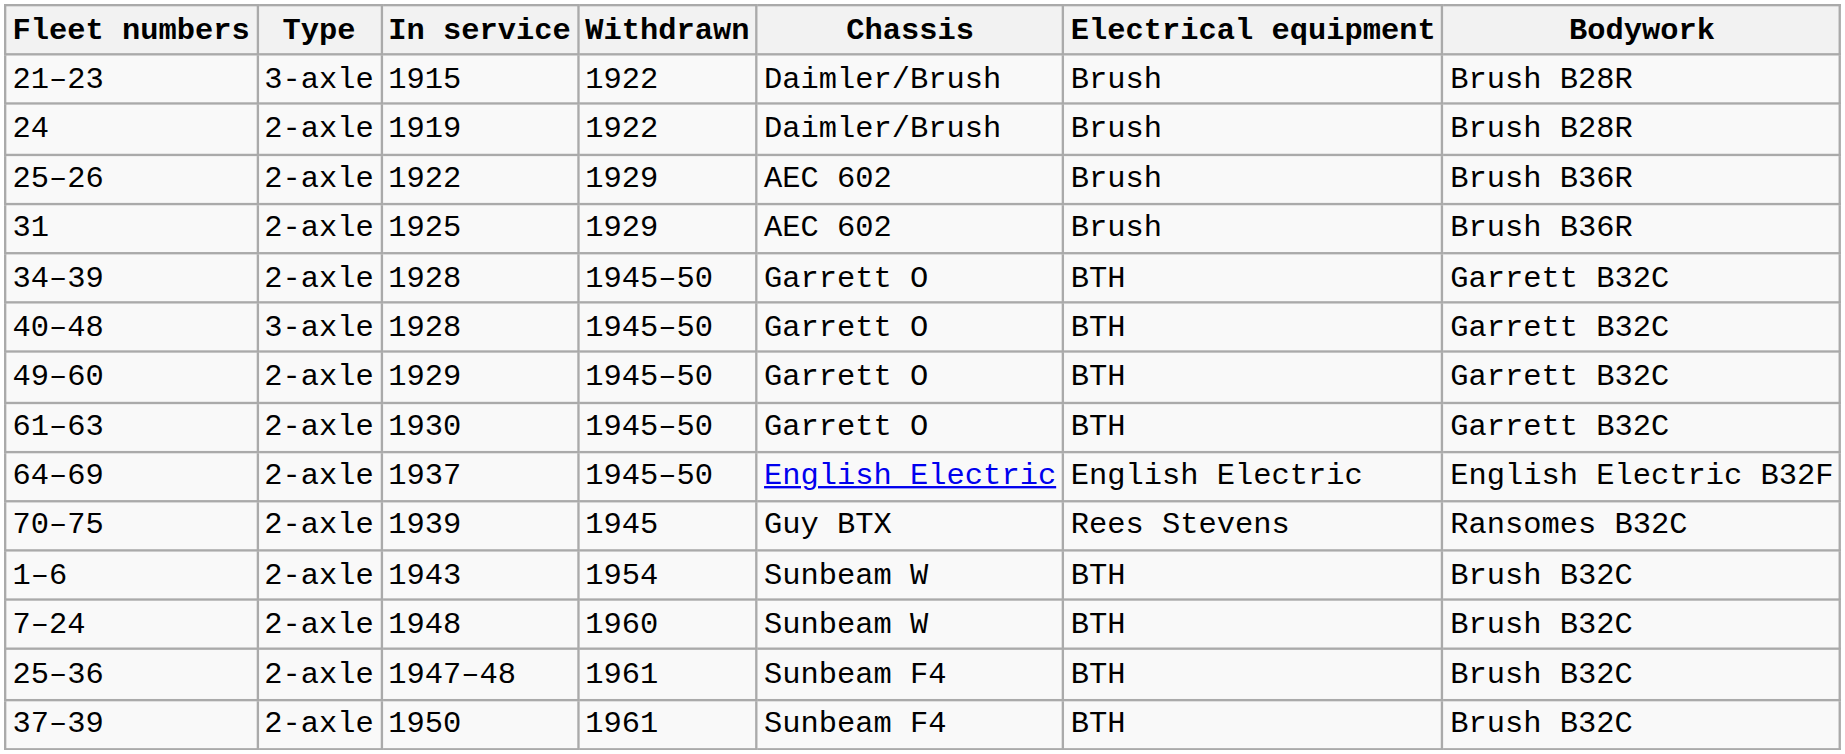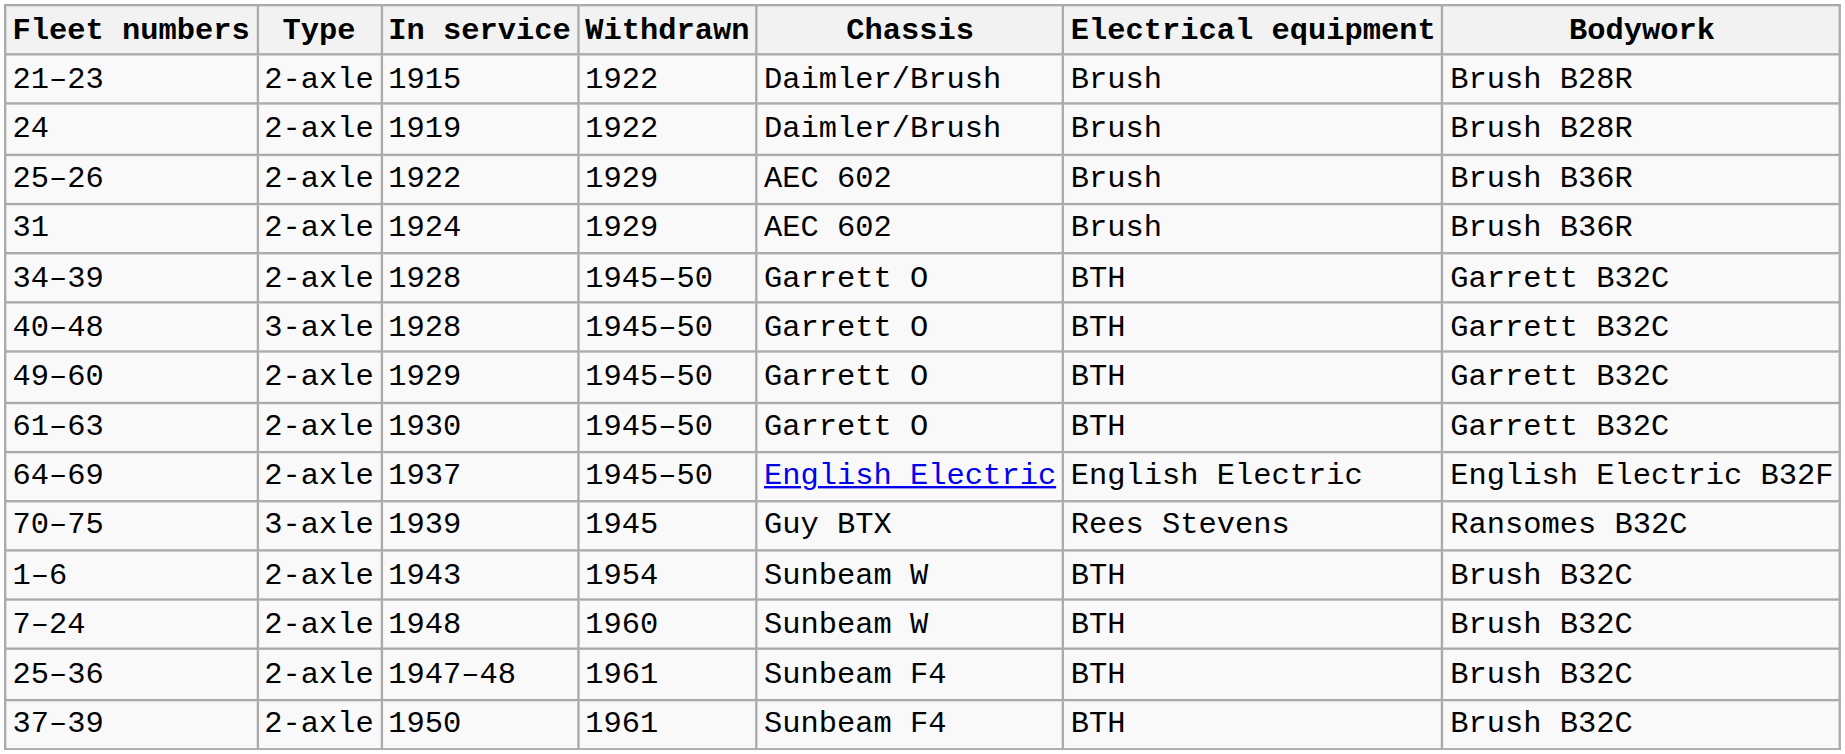21–23 | Type: 3-axle -> 2-axle
31 | In service: 1925 -> 1924
70–75 | Type: 2-axle -> 3-axle
